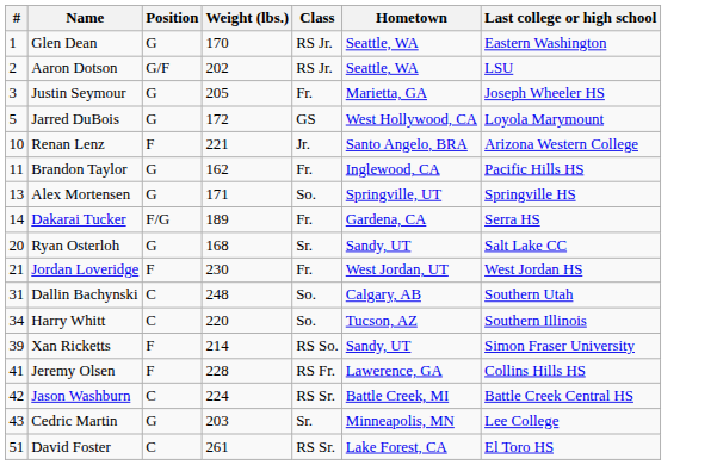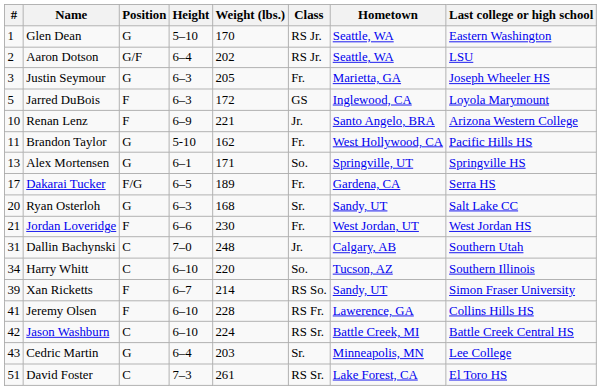+ column: Height | 5–10 | 6–4 | 6–3 | 6–3 | 6–9 | 5-10 | 6–1 | 6–5 | 6–3 | 6–6 | 7–0 | 6–10 | 6–7 | 6–10 | 6–10 | 6–4 | 7–3
Jarred DuBois | Position: G -> F
Jarred DuBois | Hometown: West Hollywood, CA -> Inglewood, CA
Brandon Taylor | Hometown: Inglewood, CA -> West Hollywood, CA
Dakarai Tucker | #: 14 -> 17
Dallin Bachynski | Class: So. -> Jr.
